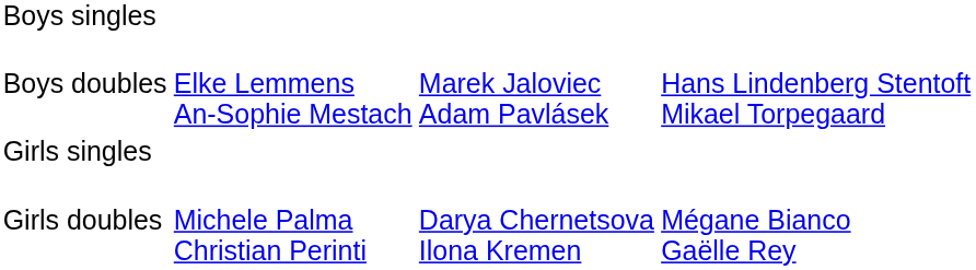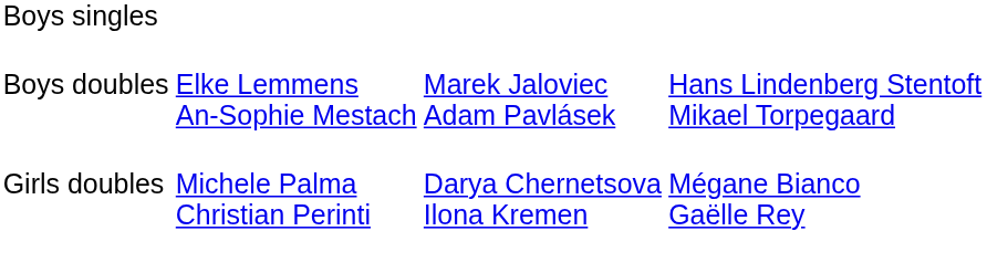- row: Girls singles
